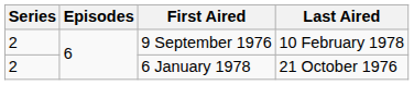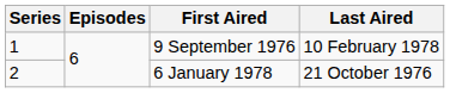9 September 1976 | Series: 2 -> 1
